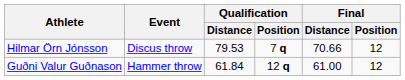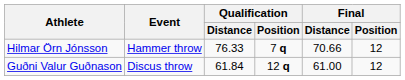Hilmar Örn Jónsson | Event: Discus throw -> Hammer throw
Hilmar Örn Jónsson | Qualification / Distance: 79.53 -> 76.33
Guðni Valur Guðnason | Event: Hammer throw -> Discus throw
